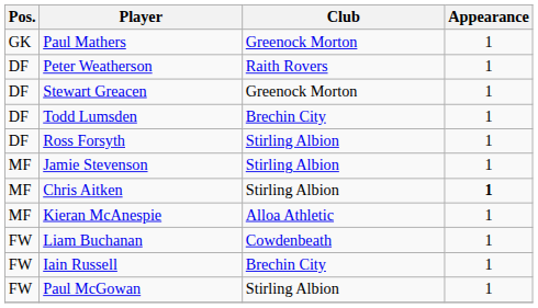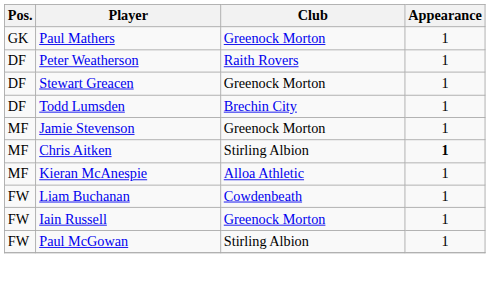- row: DF | Ross Forsyth | Stirling Albion | 1
Jamie Stevenson | Club: Stirling Albion -> Greenock Morton
Iain Russell | Club: Brechin City -> Greenock Morton
